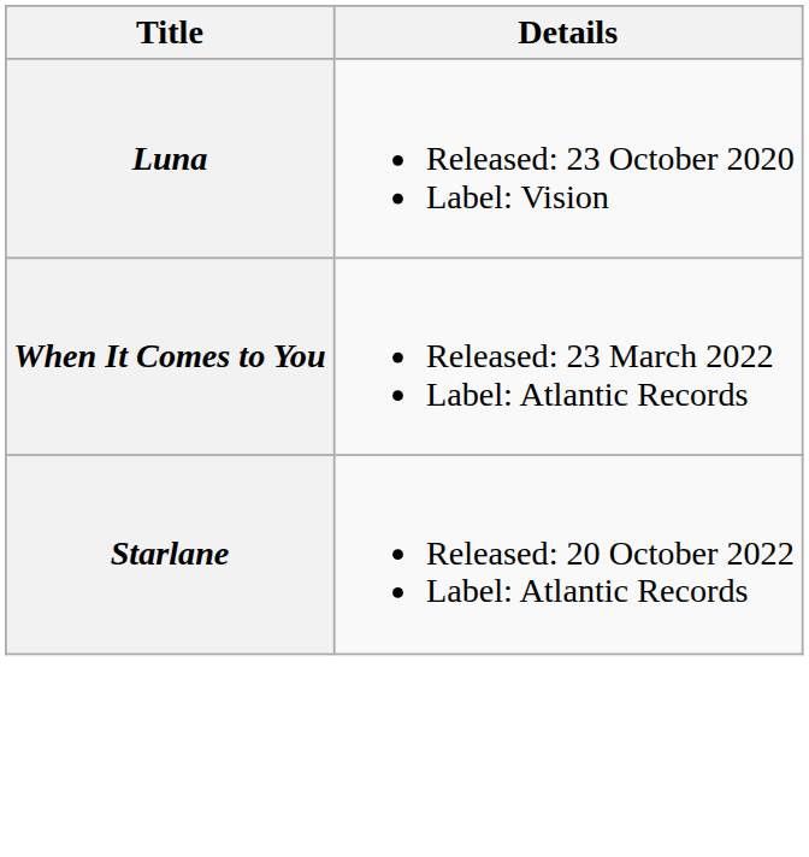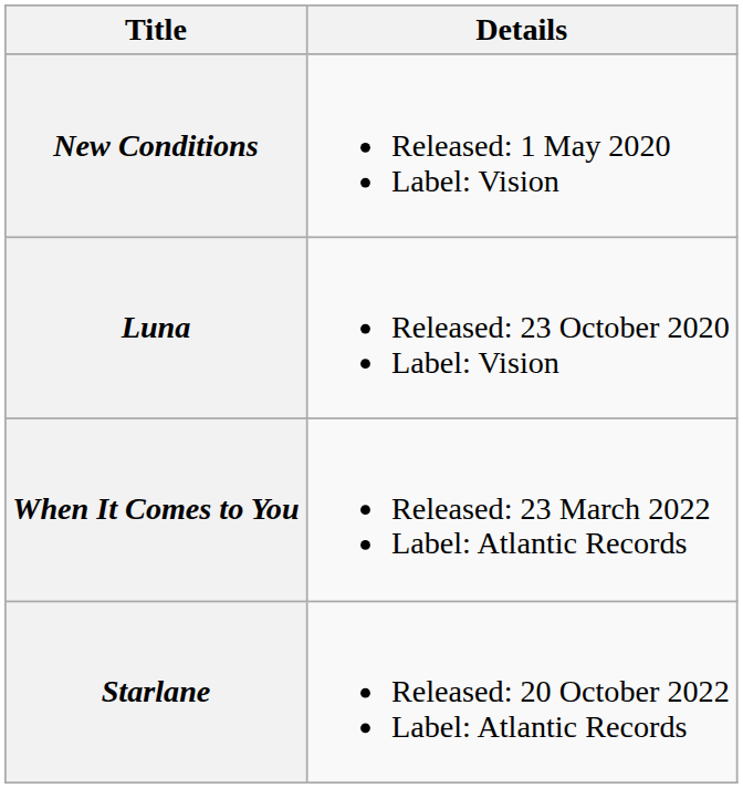+ row: New Conditions | Released: 1 May 2020 Label: Vision
